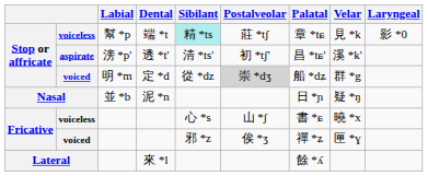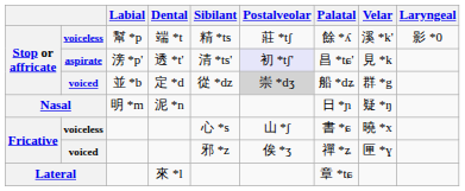端 *t | Sibilant: paleturquoise background -> no background
端 *t | Palatal: 章 *tɕ -> 餘 *ʎ
端 *t | Velar: 見 *k -> 溪 *k'
透 *t' | Postalveolar: no background -> lavender background
透 *t' | Velar: 溪 *k' -> 見 *k
定 *d | Labial: 明 *m -> 並 *b
泥 *n | Labial: 並 *b -> 明 *m
來 *l | Palatal: 餘 *ʎ -> 章 *tɕ
